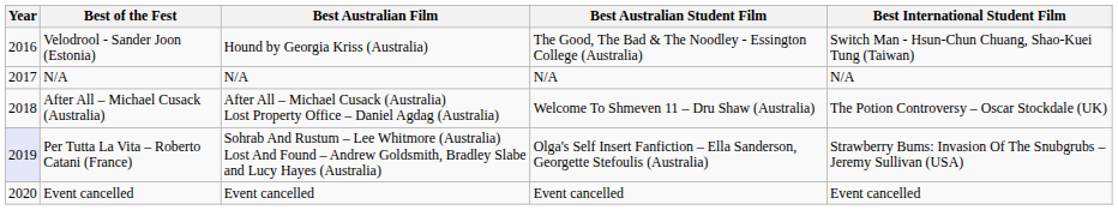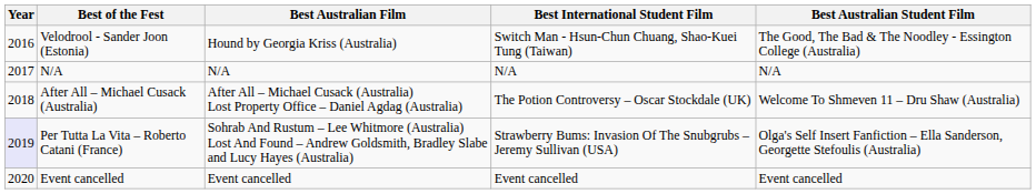columns swapped: Best International Student Film <-> Best Australian Student Film
